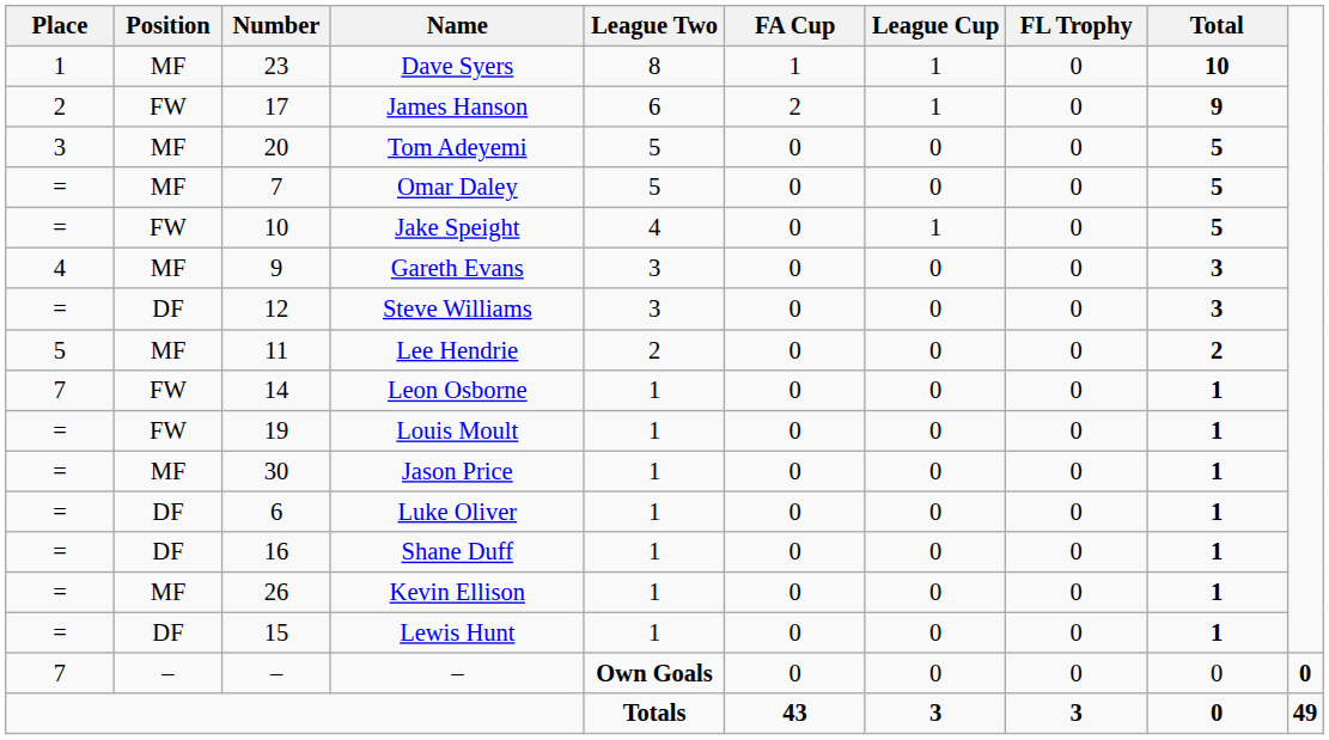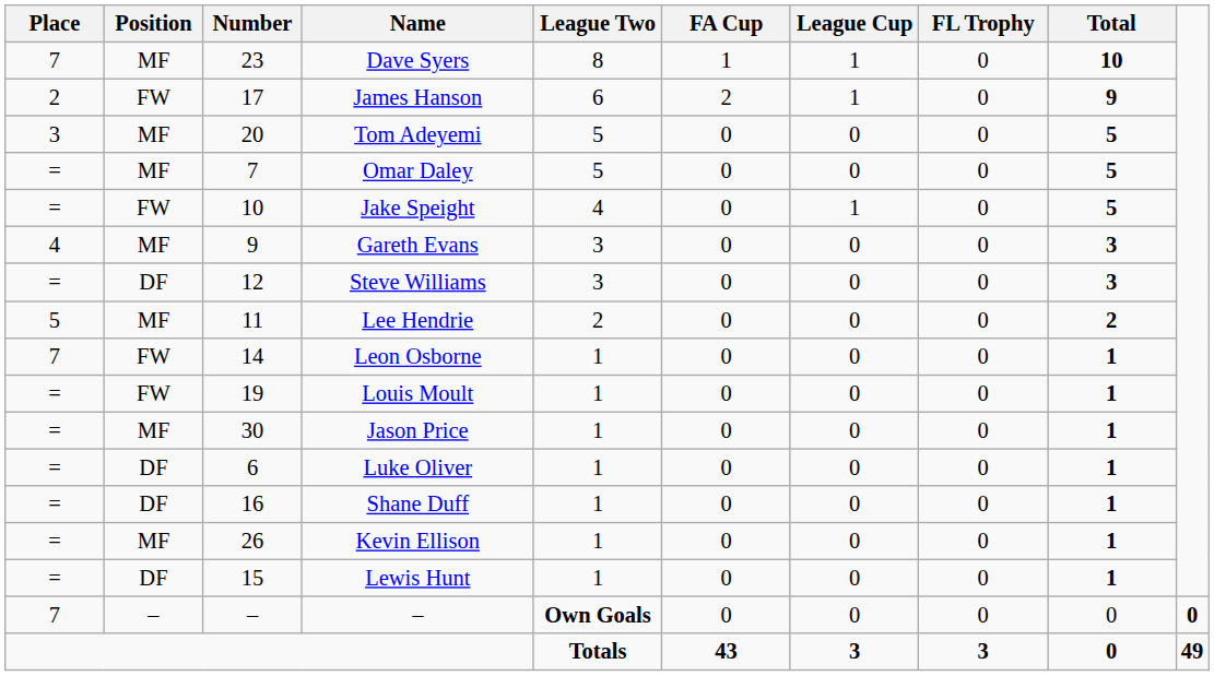Dave Syers | Place: 1 -> 7
